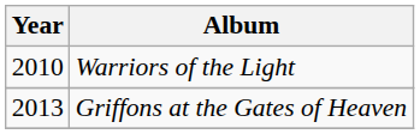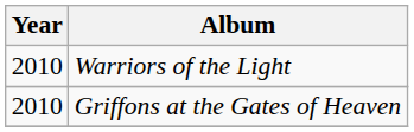Griffons at the Gates of Heaven | Year: 2013 -> 2010
